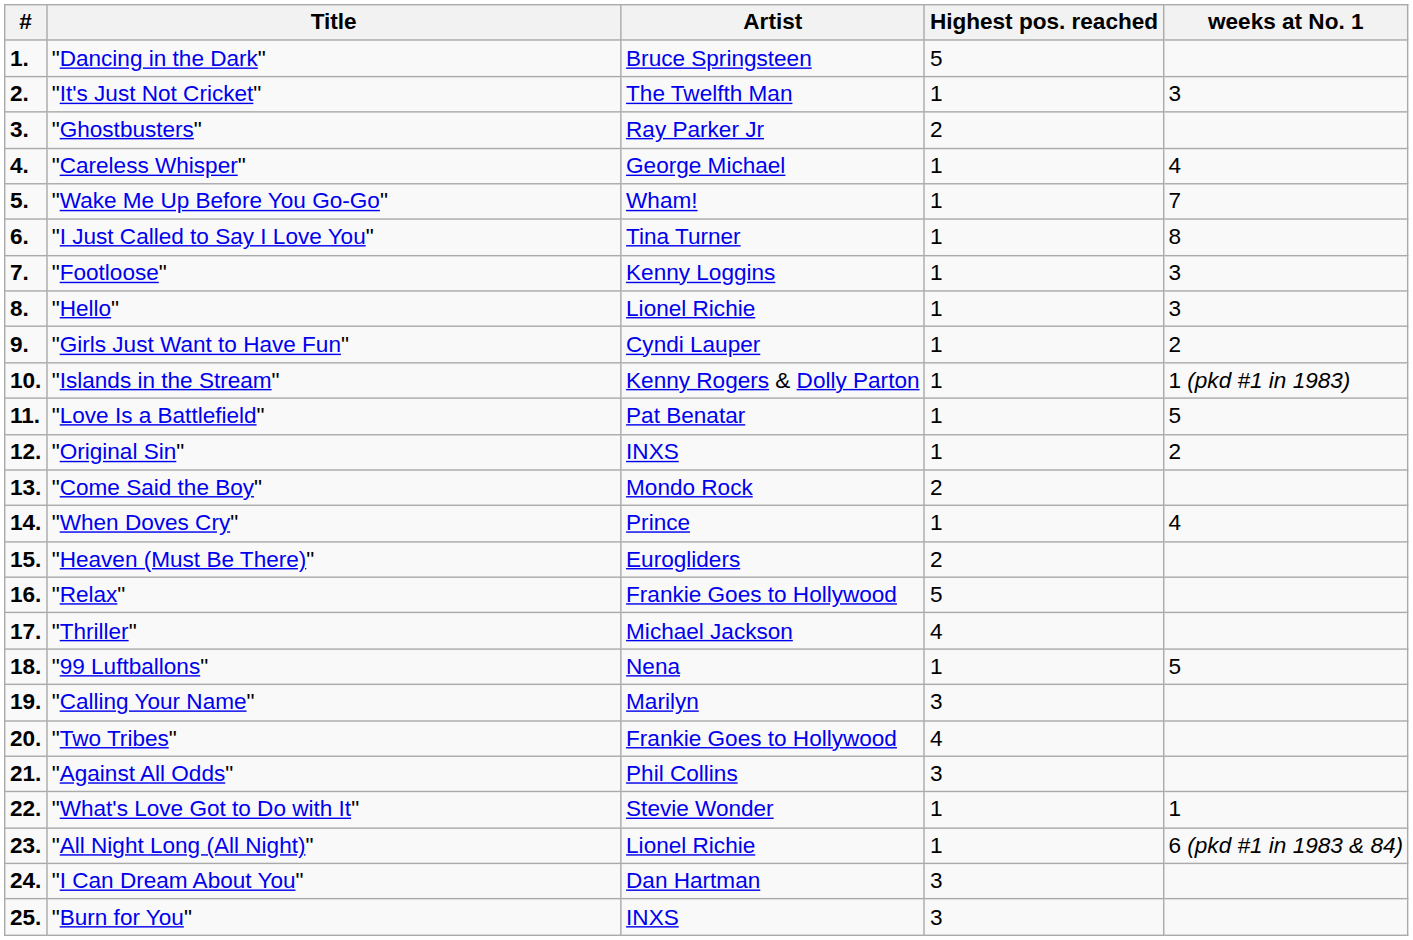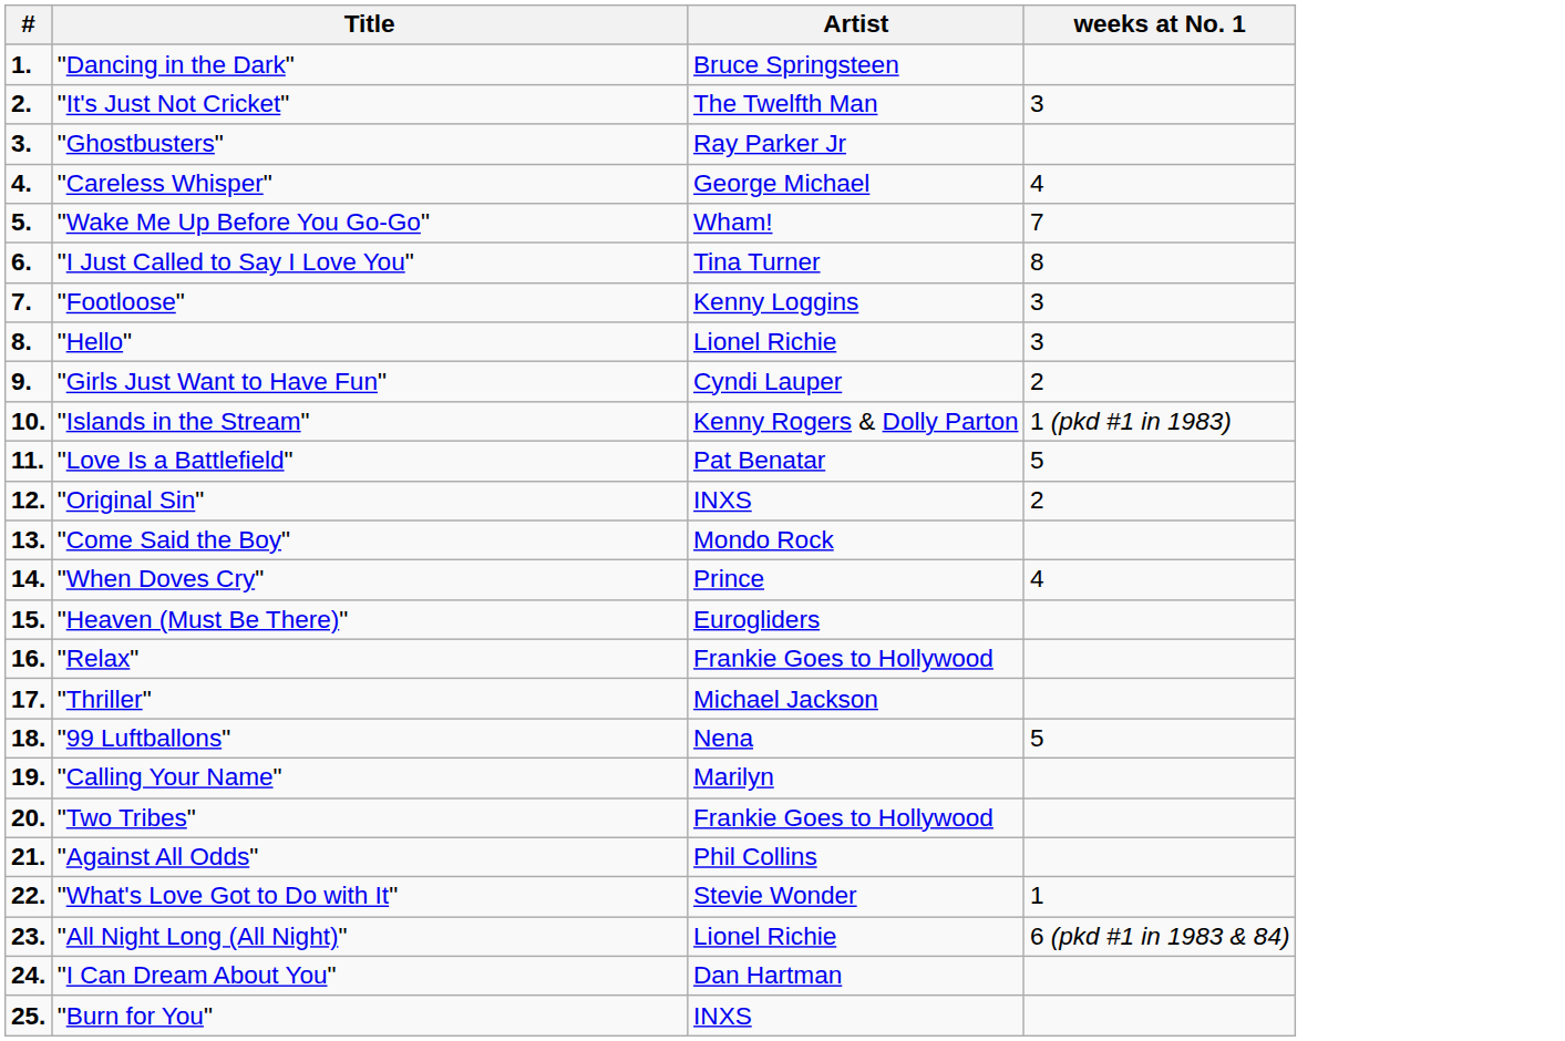- column: Highest pos. reached | 5 | 1 | 2 | 1 | 1 | 1 | 1 | 1 | 1 | 1 | 1 | 1 | 2 | 1 | 2 | 5 | 4 | 1 | 3 | 4 | 3 | 1 | 1 | 3 | 3
